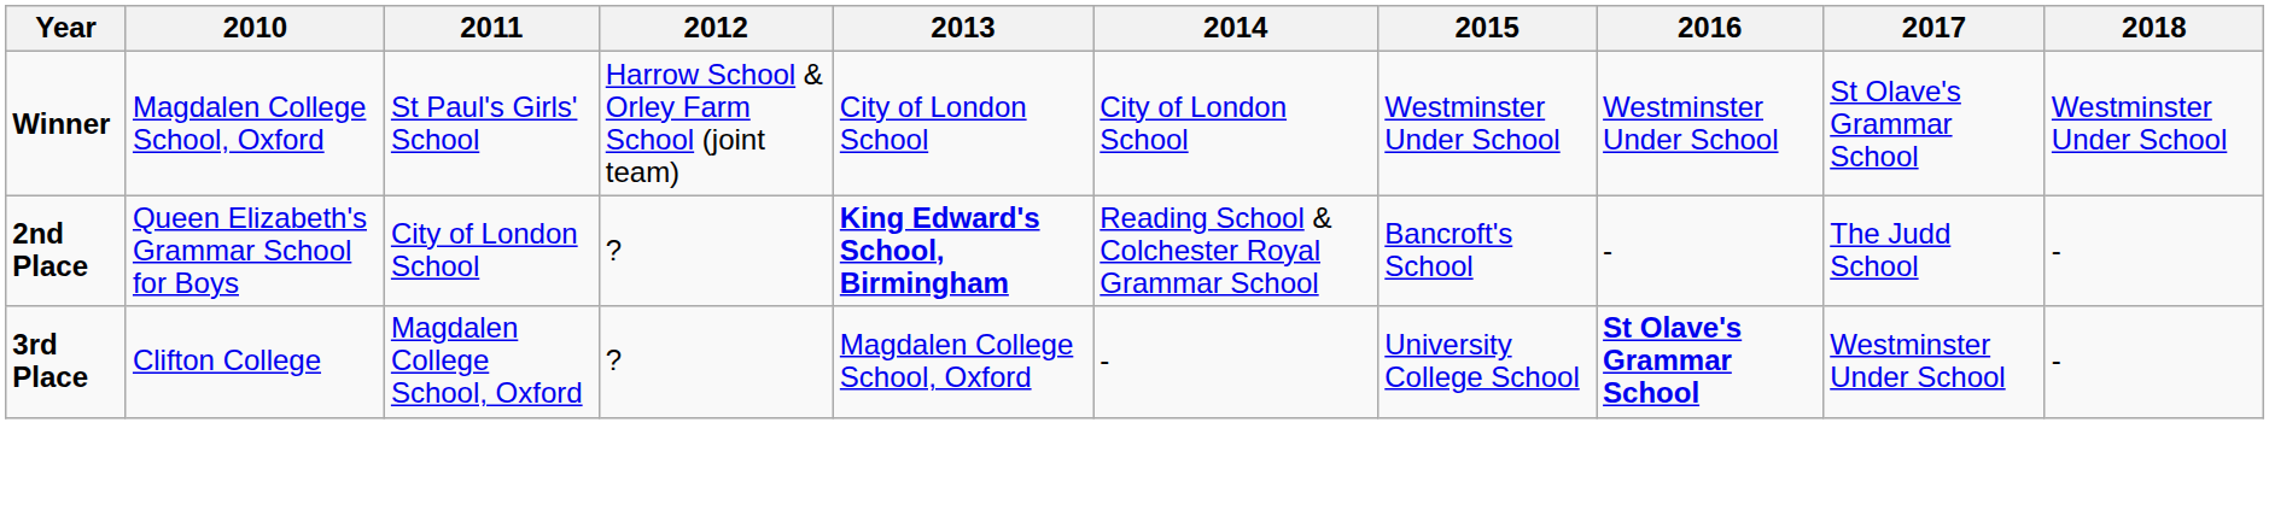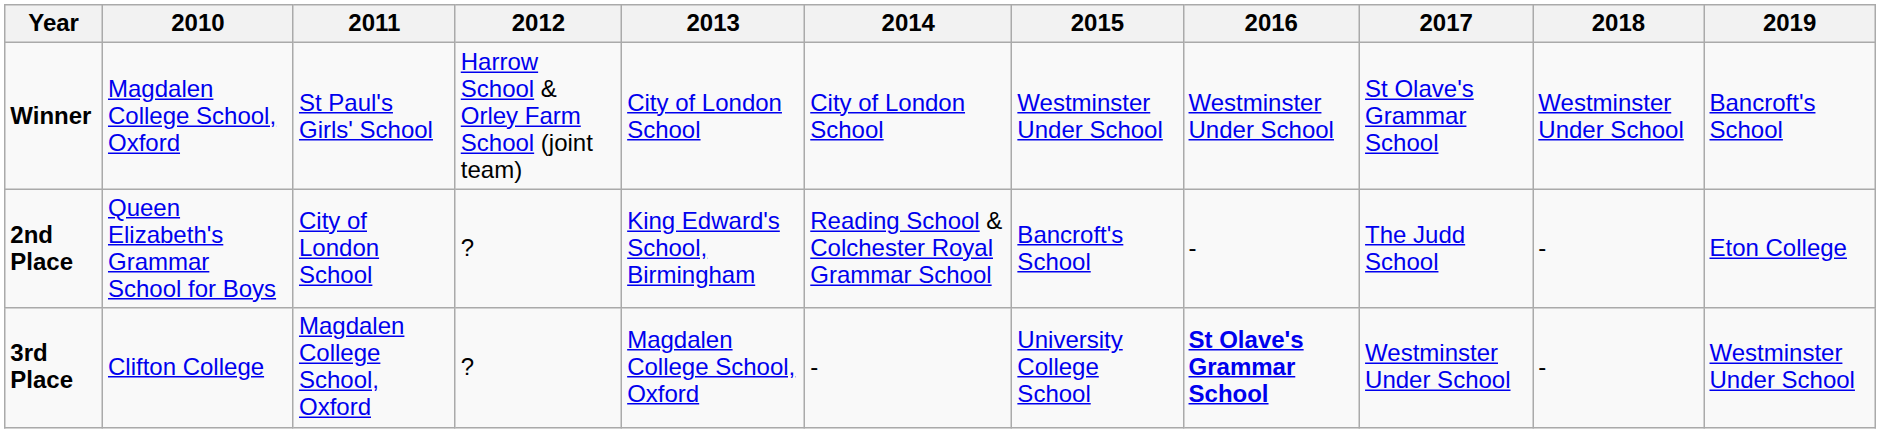+ column: 2019 | Bancroft's School | Eton College | Westminster Under School
2nd Place | 2013: bold -> normal
